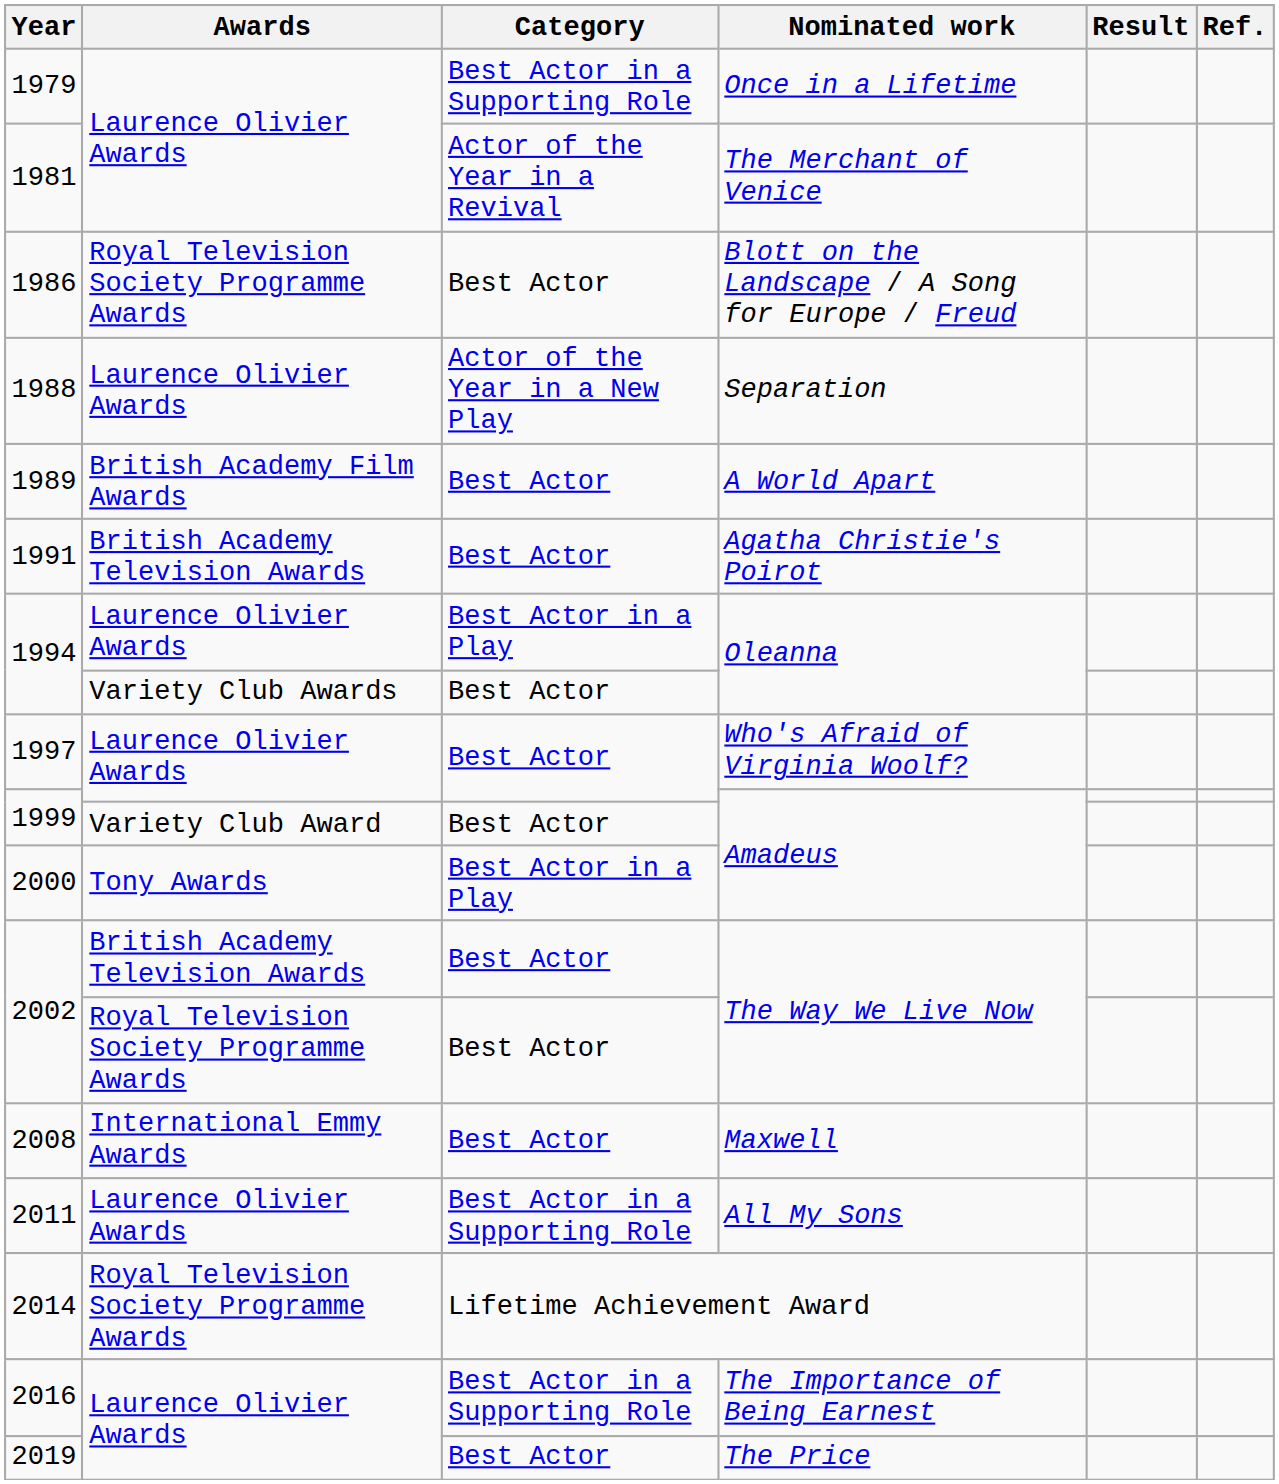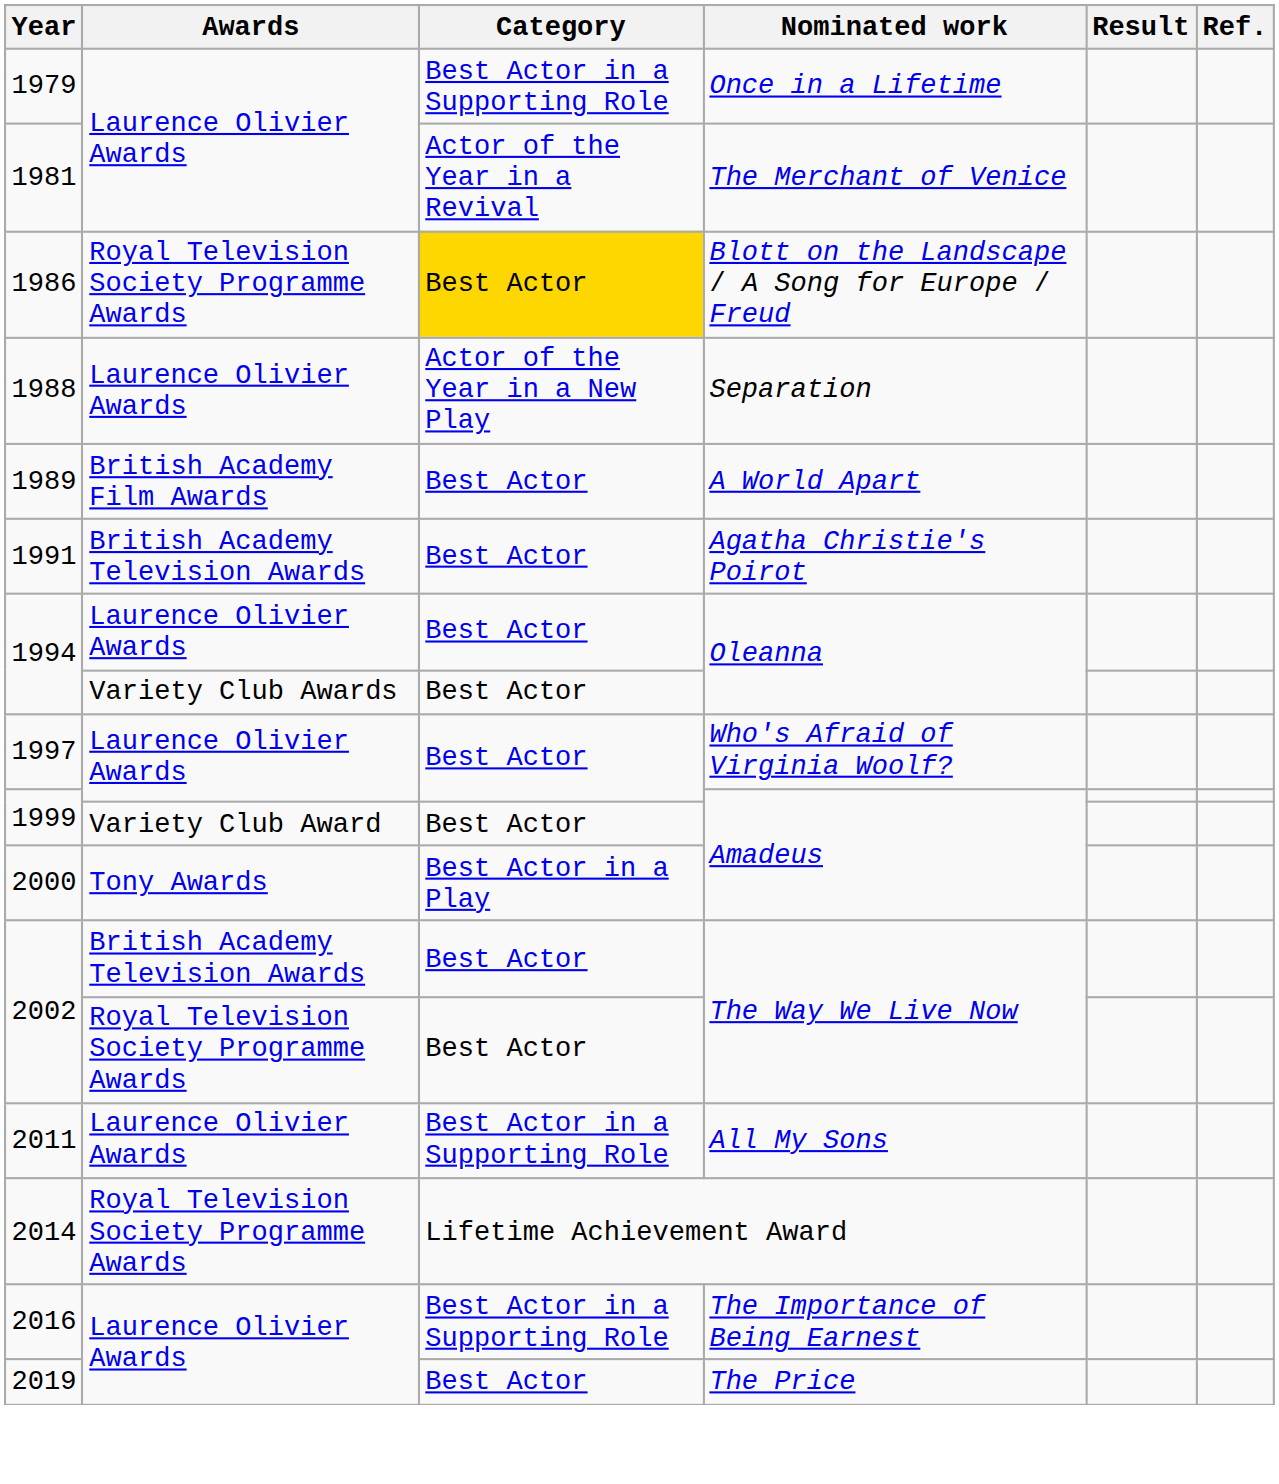1986 | Category: no background -> gold background
1994 / Laurence Olivier Awards | Category: Best Actor in a Play -> Best Actor
- row: 2008 | International Emmy Awards | Best Actor | Maxwell
